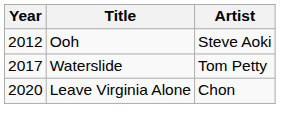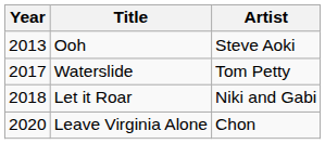Ooh | Year: 2012 -> 2013
+ row: 2018 | Let it Roar | Niki and Gabi
